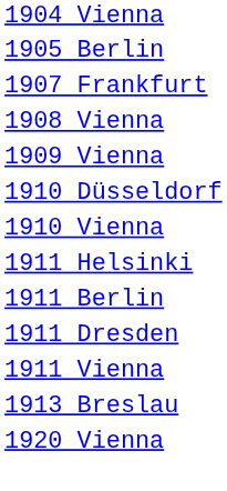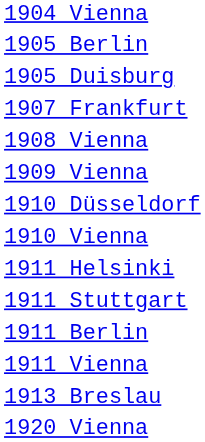+ row: 1905 Duisburg
+ row: 1911 Stuttgart
- row: 1911 Dresden
